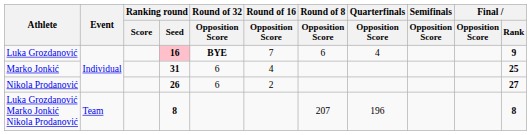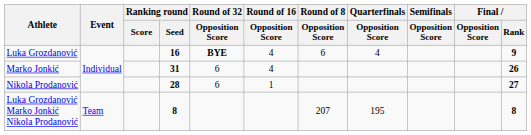Luka Grozdanović | Ranking round / Seed: pink background -> no background
Luka Grozdanović | Round of 16 / Opposition Score: 7 -> 4
Marko Jonkić | Final / Rank: 25 -> 26
Nikola Prodanović | Ranking round / Seed: 26 -> 28
Nikola Prodanović | Round of 16 / Opposition Score: 2 -> 1
Luka Grozdanović Marko Jonkić Nikola Prodanović | Quarterfinals / Opposition Score: 196 -> 195
